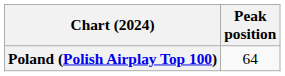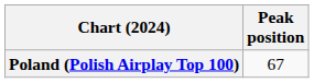Poland (Polish Airplay Top 100) | Peak position: 64 -> 67
